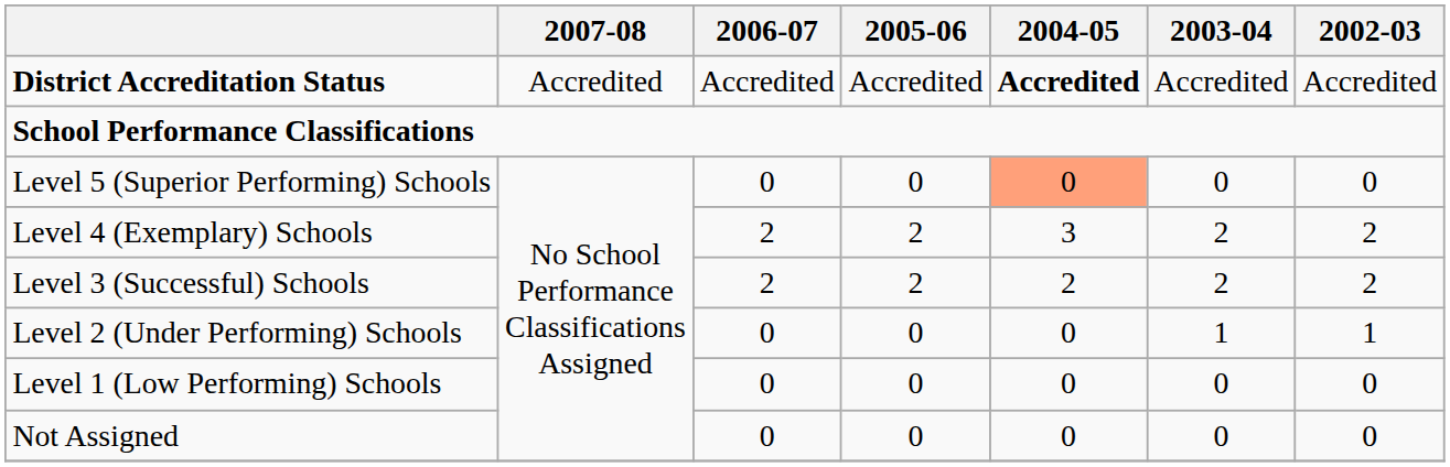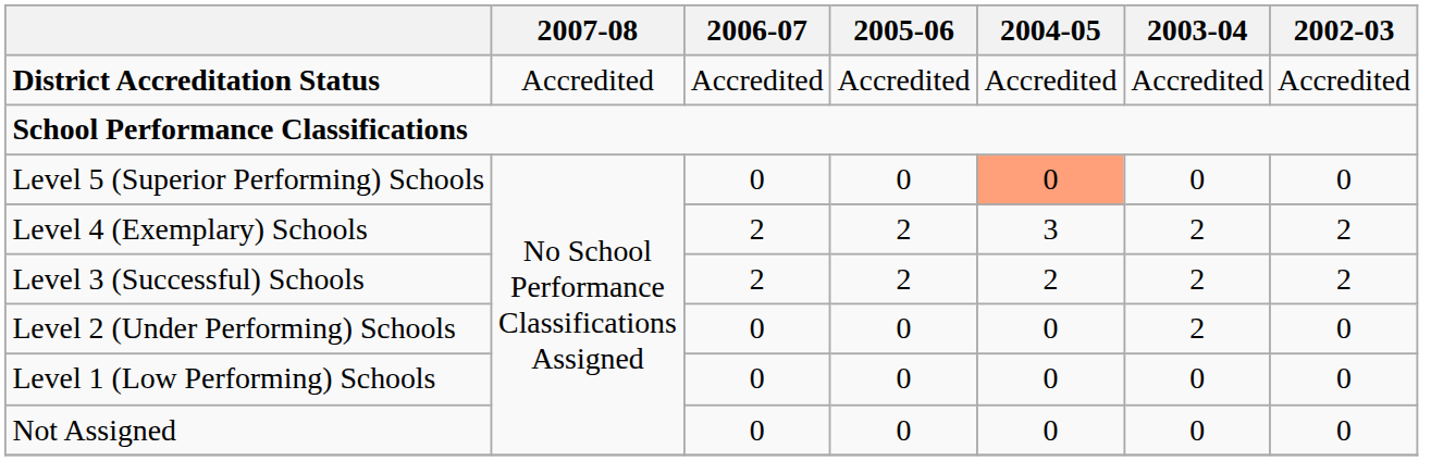District Accreditation Status | 2004-05: bold -> normal
Level 2 (Under Performing) Schools | 2003-04: 1 -> 2
Level 2 (Under Performing) Schools | 2002-03: 1 -> 0
